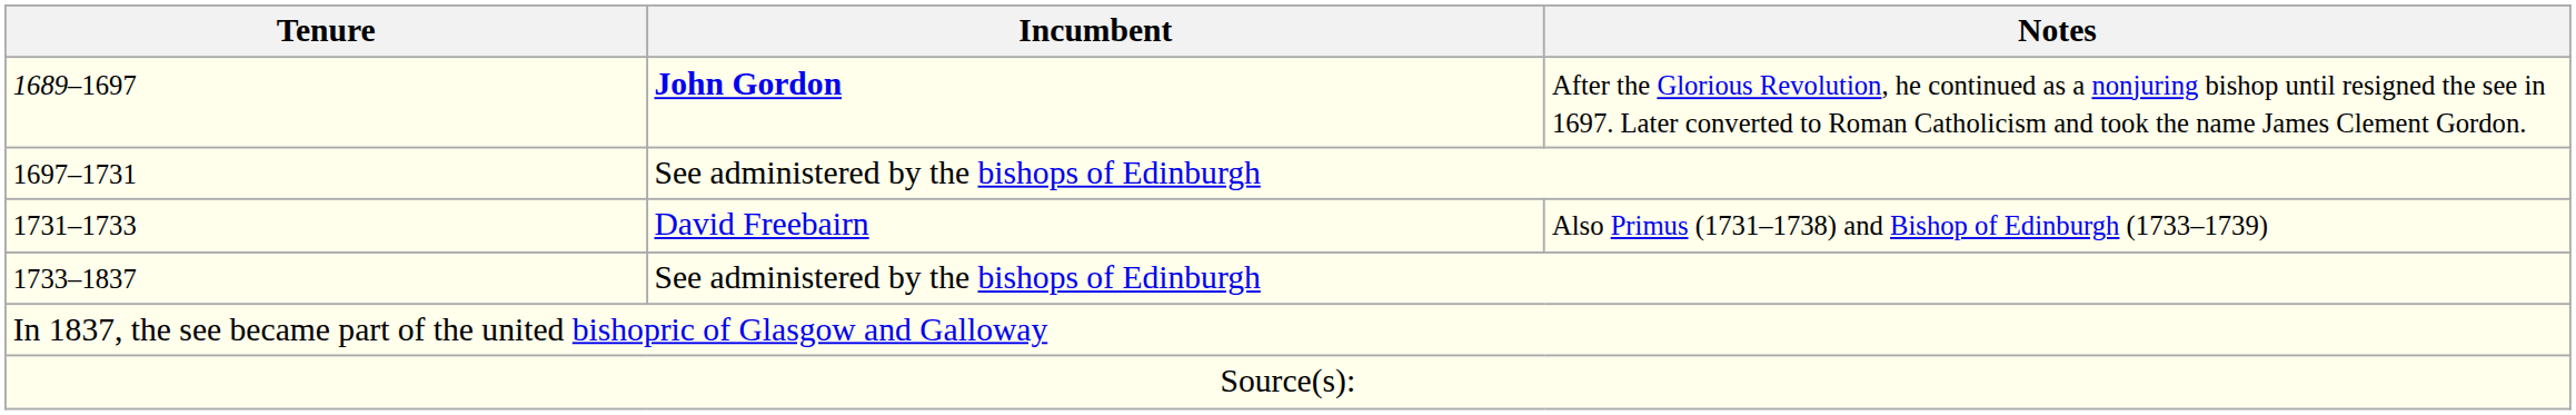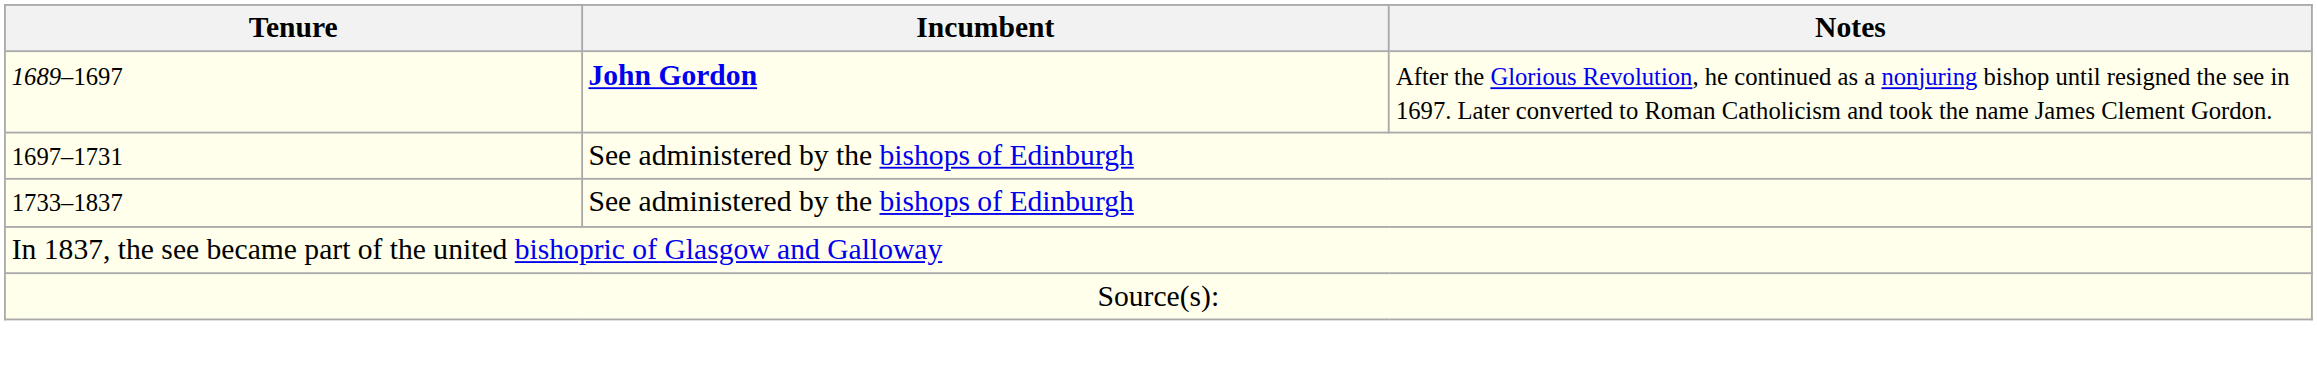- row: 1731–1733 | David Freebairn | Also Primus (1731–1738) and Bishop of Edinburgh (1733–1739)
